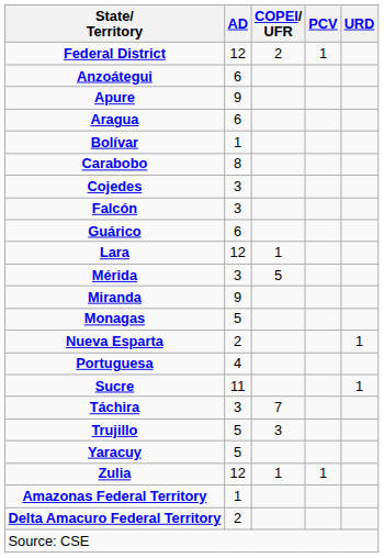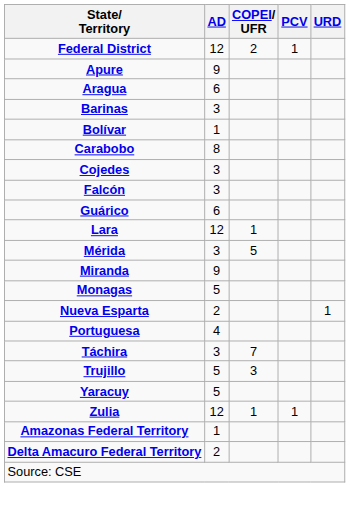- row: Anzoátegui | 6
+ row: Barinas | 3
- row: Sucre | 11 | 1
